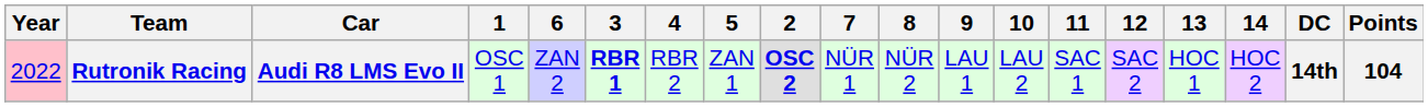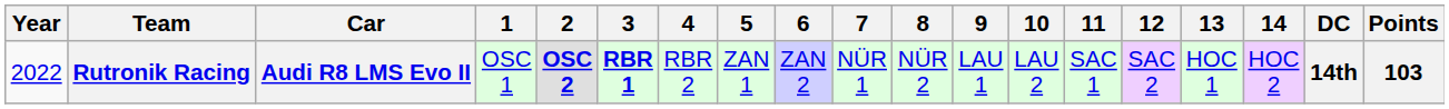columns swapped: 2 <-> 6
Rutronik Racing | Year: pink background -> no background
Rutronik Racing | Points: 104 -> 103
